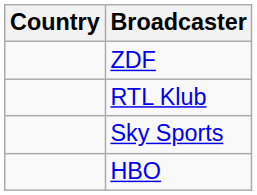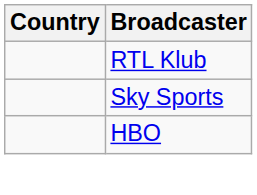- row: ZDF
